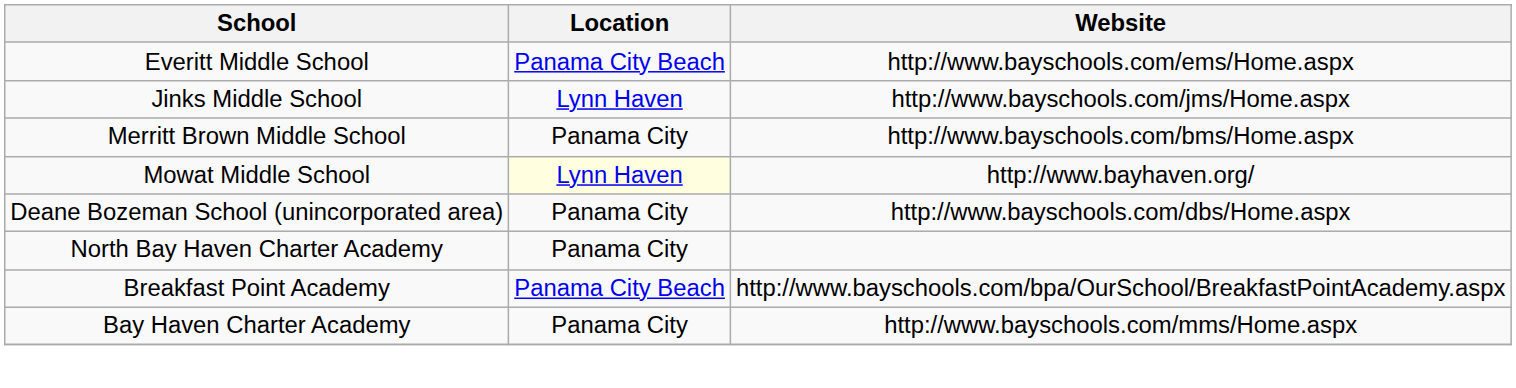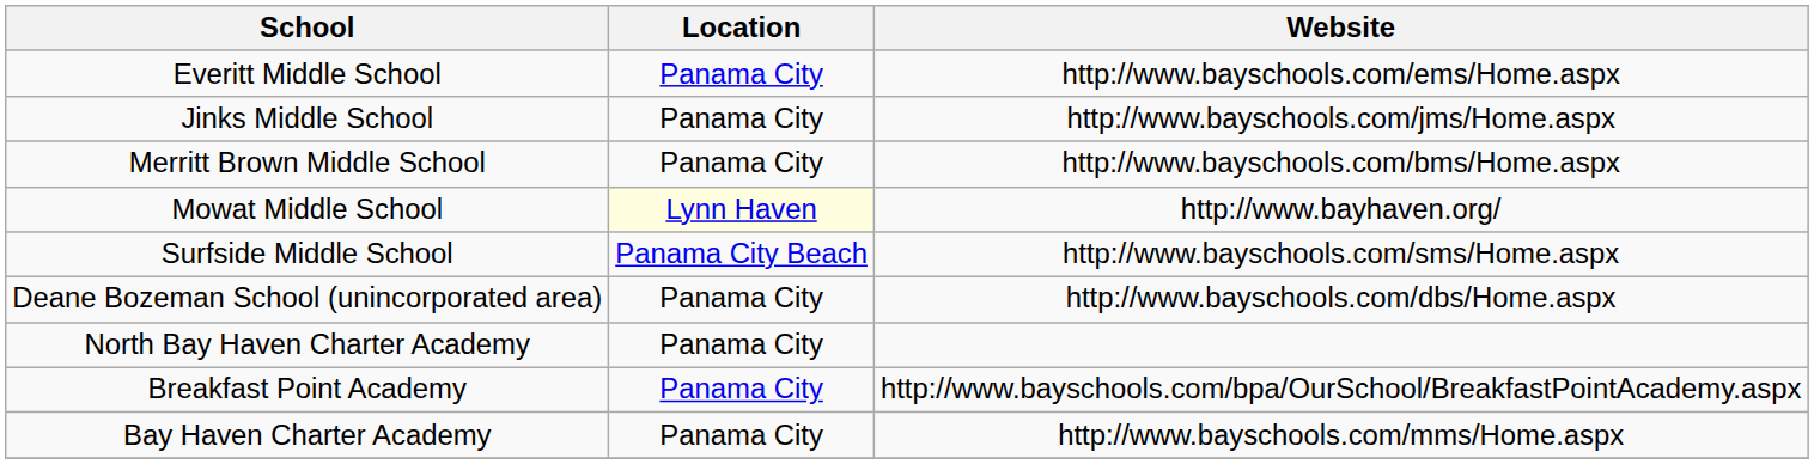Everitt Middle School | Location: Panama City Beach -> Panama City
Jinks Middle School | Location: Lynn Haven -> Panama City
+ row: Surfside Middle School | Panama City Beach | http://www.bayschools.com/sms/Home.aspx
Breakfast Point Academy | Location: Panama City Beach -> Panama City
